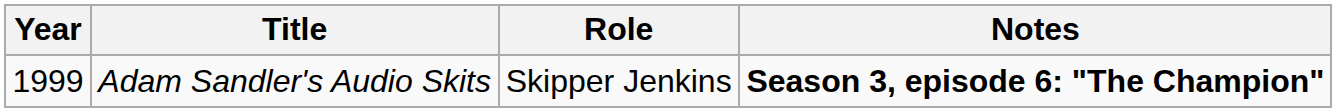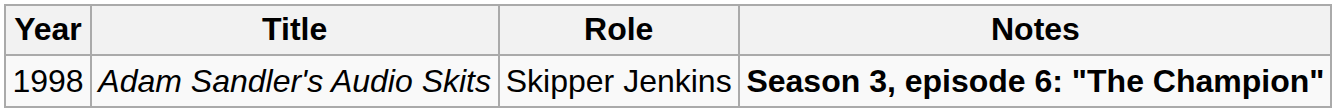Adam Sandler's Audio Skits | Year: 1999 -> 1998
